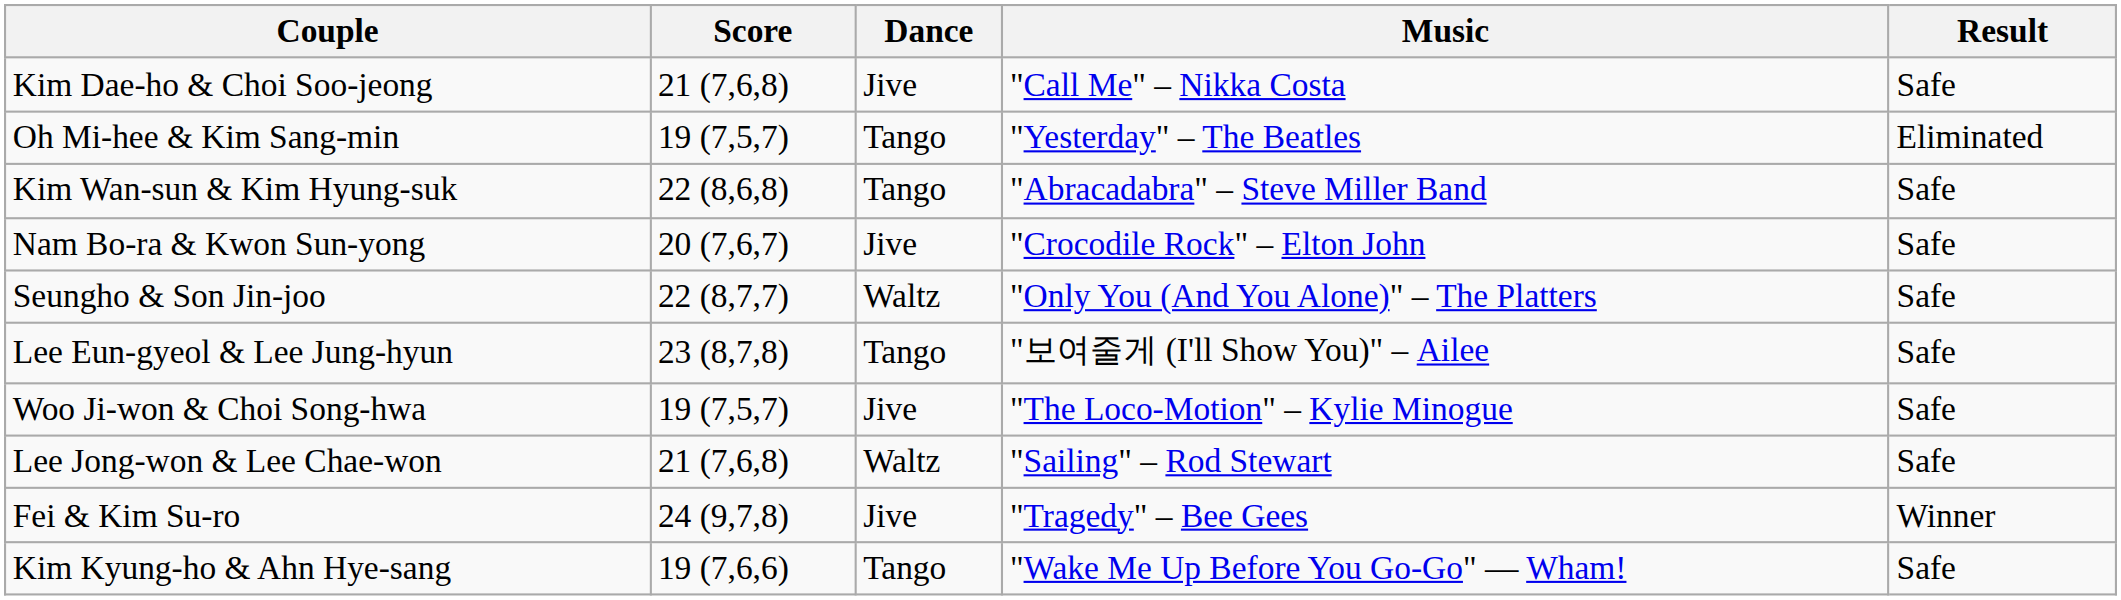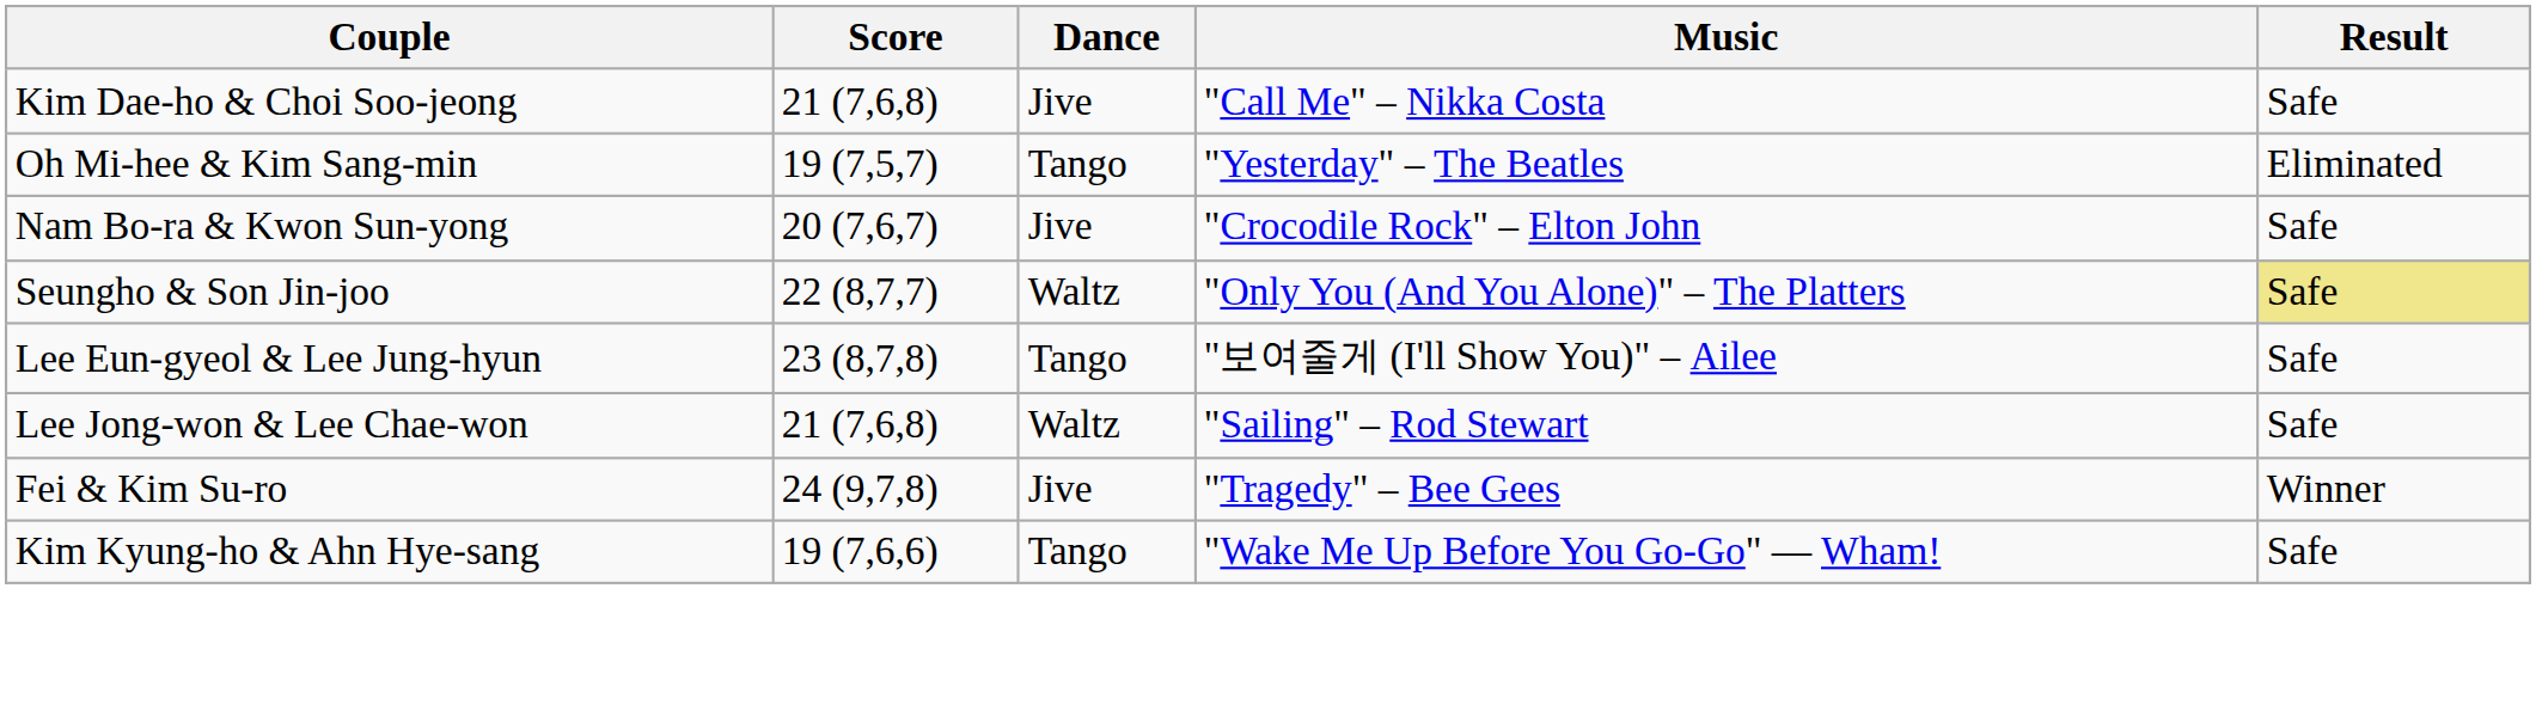- row: Kim Wan-sun & Kim Hyung-suk | 22 (8,6,8) | Tango | "Abracadabra" – Steve Miller Band | Safe
Seungho & Son Jin-joo | Result: no background -> khaki background
- row: Woo Ji-won & Choi Song-hwa | 19 (7,5,7) | Jive | "The Loco-Motion" – Kylie Minogue | Safe
